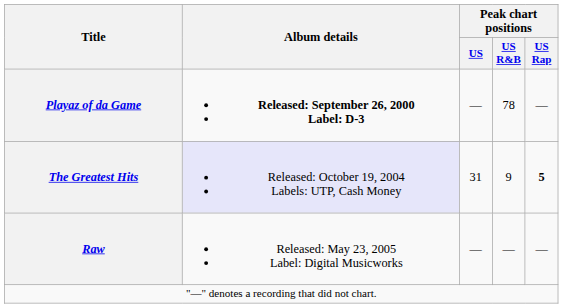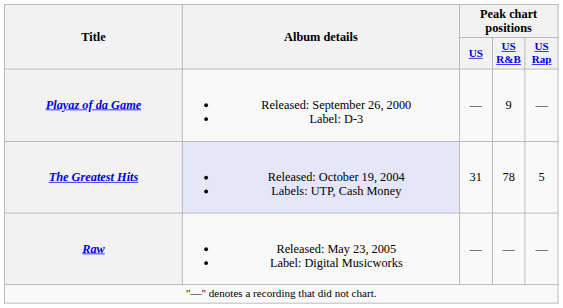Playaz of da Game | Album details: bold -> normal
Playaz of da Game | Peak chart positions / US R&B: 78 -> 9
The Greatest Hits | Peak chart positions / US R&B: 9 -> 78
The Greatest Hits | Peak chart positions / US Rap: bold -> normal
